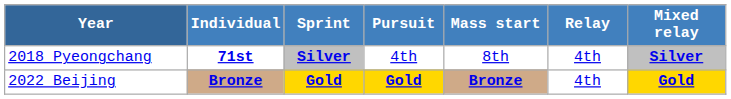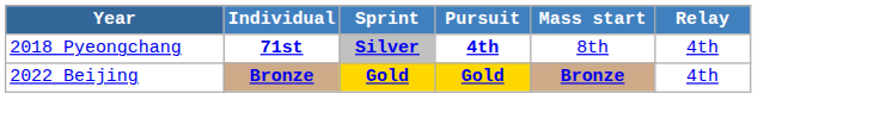- column: Mixed relay | Silver | Gold
2018 Pyeongchang | Pursuit: normal -> bold
